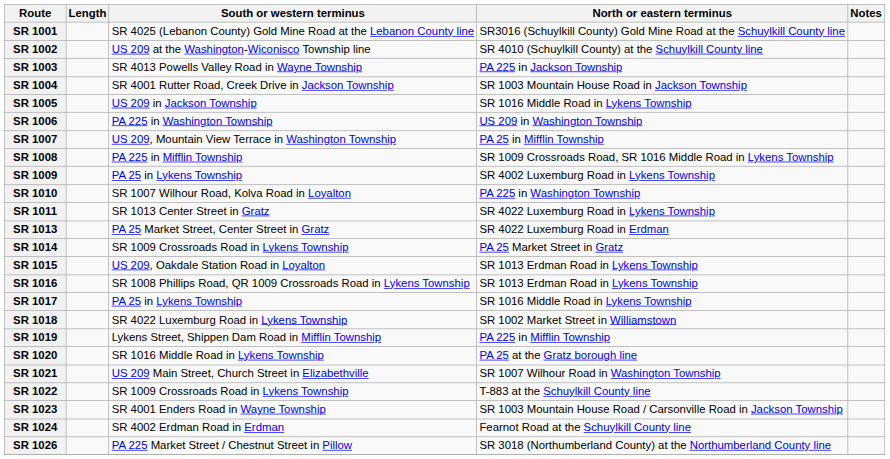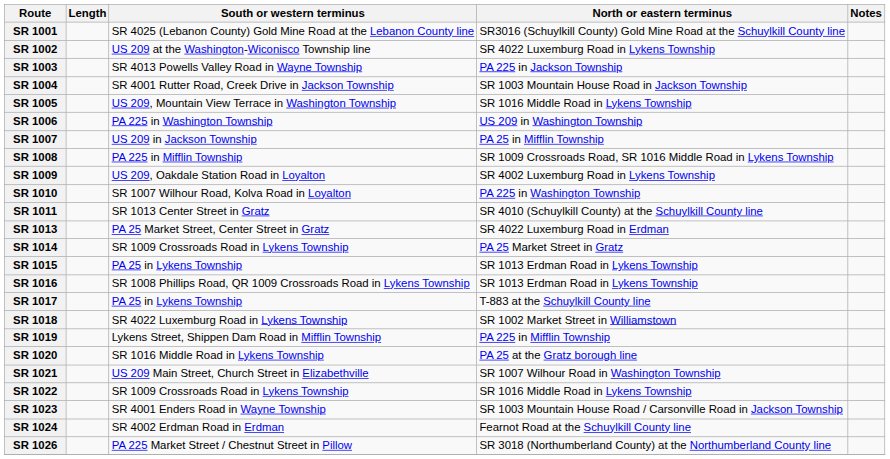SR 1002 | North or eastern terminus: SR 4010 (Schuylkill County) at the Schuylkill County line -> SR 4022 Luxemburg Road in Lykens Township
SR 1005 | South or western terminus: US 209 in Jackson Township -> US 209, Mountain View Terrace in Washington Township
SR 1007 | South or western terminus: US 209, Mountain View Terrace in Washington Township -> US 209 in Jackson Township
SR 1009 | South or western terminus: PA 25 in Lykens Township -> US 209, Oakdale Station Road in Loyalton
SR 1011 | North or eastern terminus: SR 4022 Luxemburg Road in Lykens Township -> SR 4010 (Schuylkill County) at the Schuylkill County line
SR 1015 | South or western terminus: US 209, Oakdale Station Road in Loyalton -> PA 25 in Lykens Township
SR 1017 | North or eastern terminus: SR 1016 Middle Road in Lykens Township -> T-883 at the Schuylkill County line
SR 1022 | North or eastern terminus: T-883 at the Schuylkill County line -> SR 1016 Middle Road in Lykens Township
